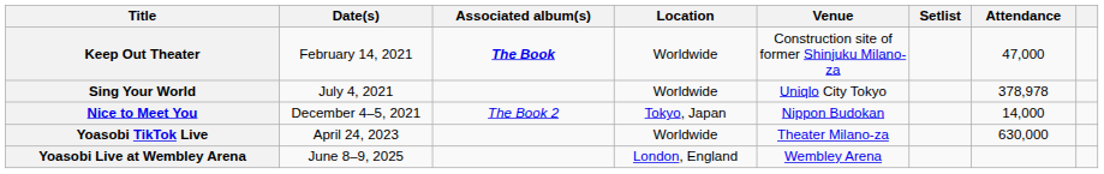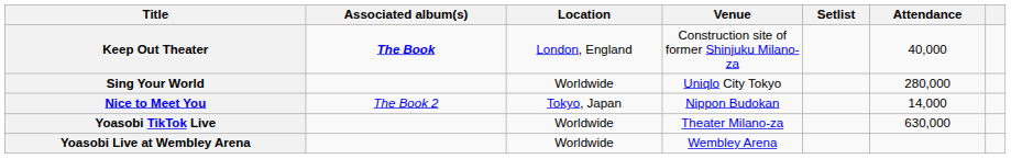- column: Date(s) | February 14, 2021 | July 4, 2021 | December 4–5, 2021 | April 24, 2023 | June 8–9, 2025
Keep Out Theater | Location: Worldwide -> London, England
Keep Out Theater | Attendance: 47,000 -> 40,000
Sing Your World | Attendance: 378,978 -> 280,000
Yoasobi Live at Wembley Arena | Location: London, England -> Worldwide
